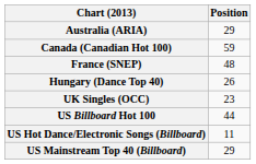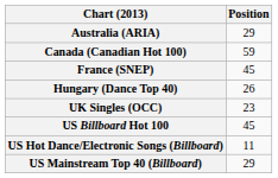France (SNEP) | Position: 48 -> 45
US Billboard Hot 100 | Position: 44 -> 45
